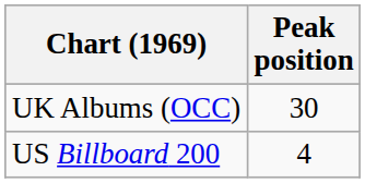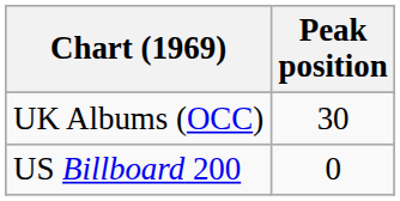US Billboard 200 | Peak position: 4 -> 0
